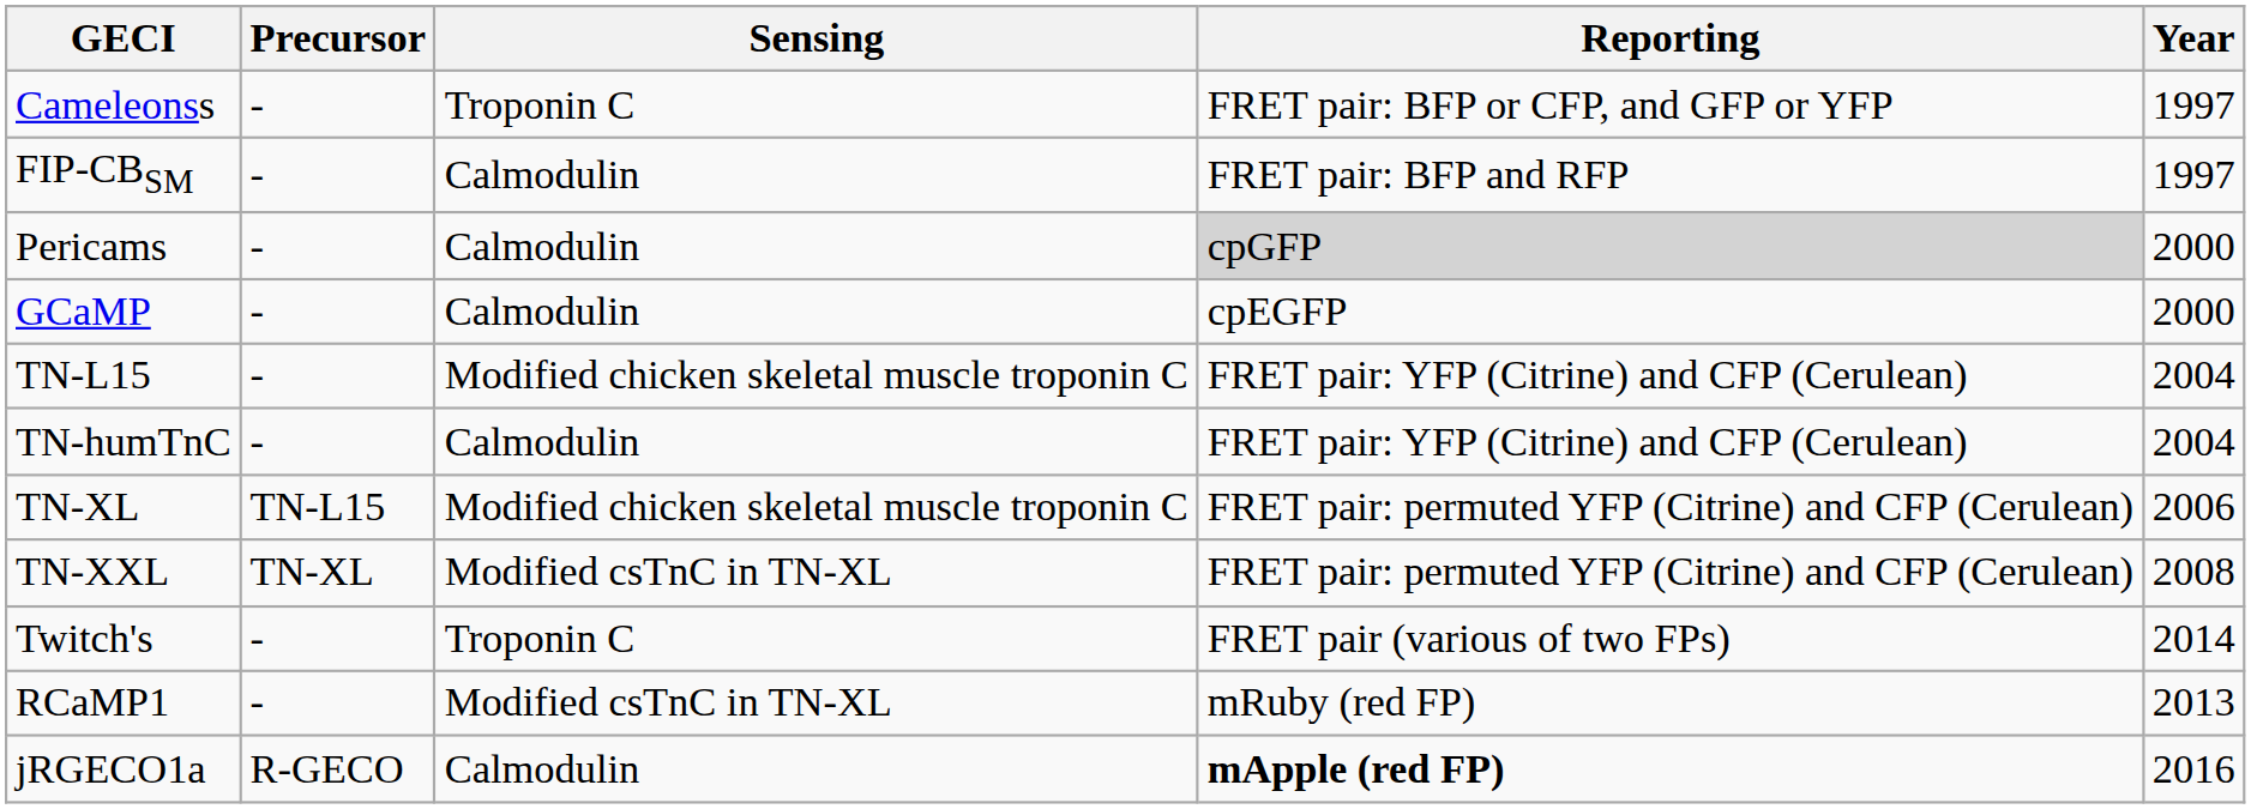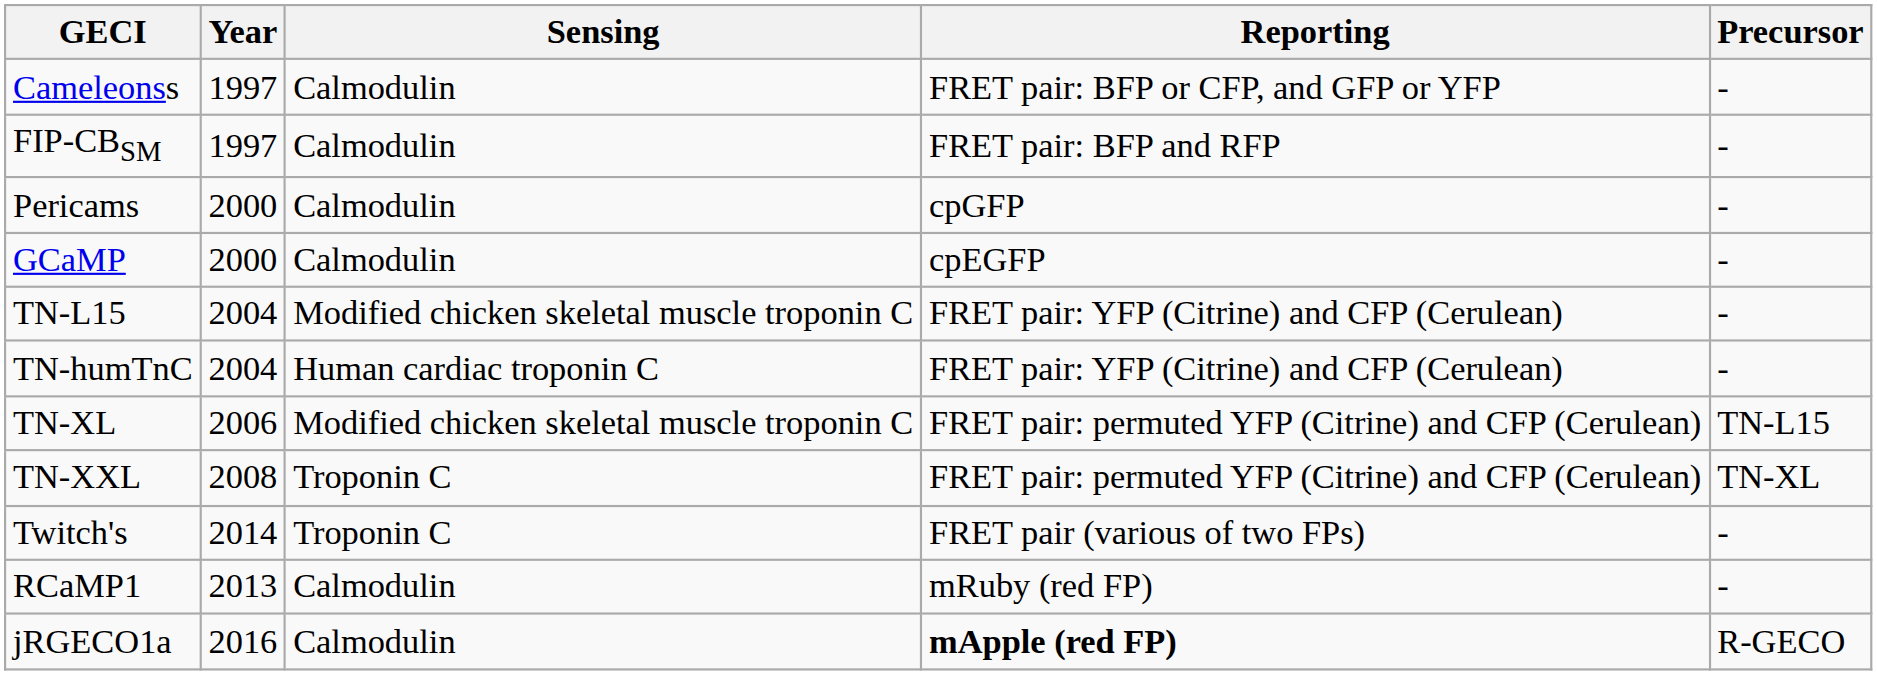columns swapped: Year <-> Precursor
Cameleonss | Sensing: Troponin C -> Calmodulin
Pericams | Reporting: lightgrey background -> no background
TN-humTnC | Sensing: Calmodulin -> Human cardiac troponin C
TN-XXL | Sensing: Modified csTnC in TN-XL -> Troponin C
RCaMP1 | Sensing: Modified csTnC in TN-XL -> Calmodulin
